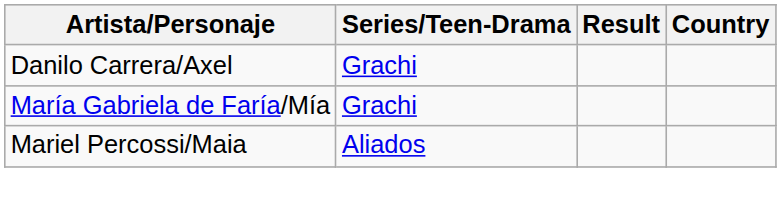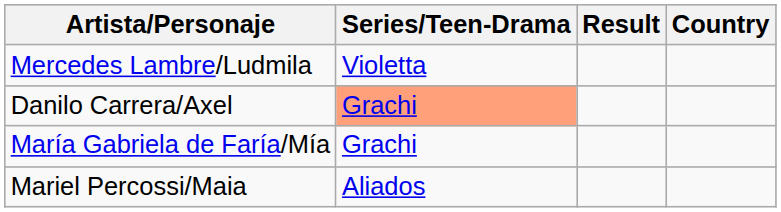+ row: Mercedes Lambre/Ludmila | Violetta
Danilo Carrera/Axel | Series/Teen-Drama: no background -> lightsalmon background
